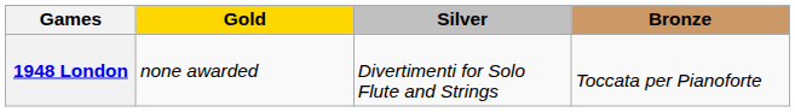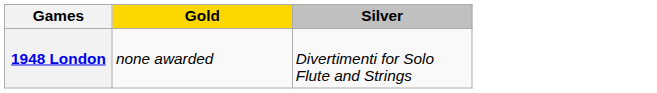- column: Bronze | Toccata per Pianoforte
